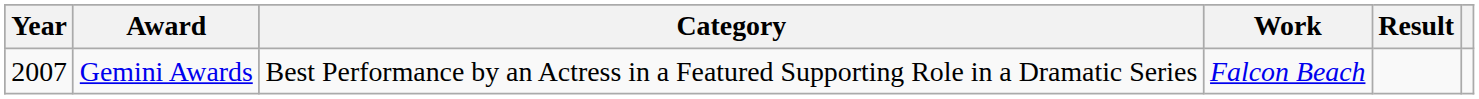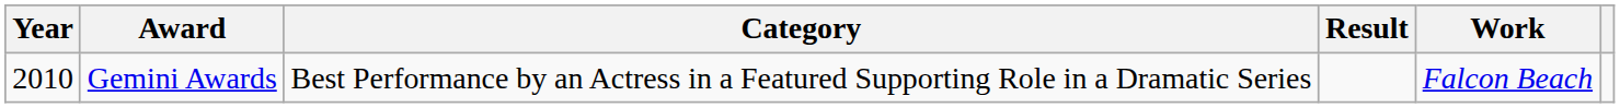columns swapped: Work <-> Result
Gemini Awards | Year: 2007 -> 2010
